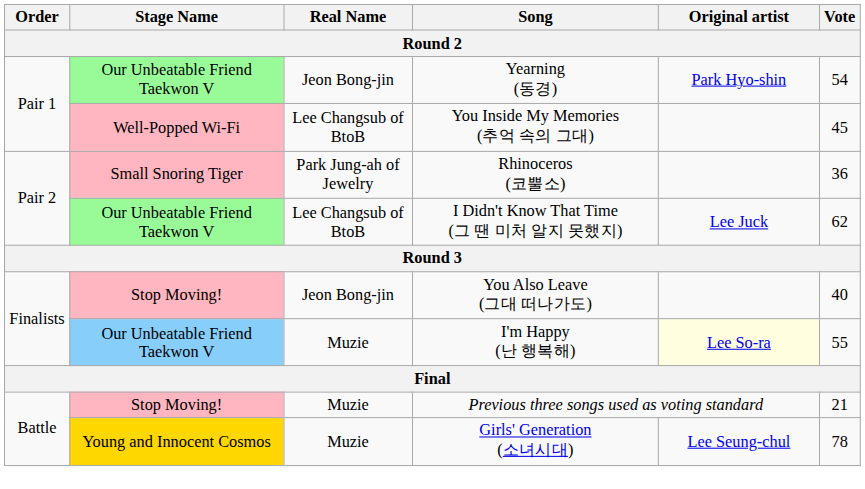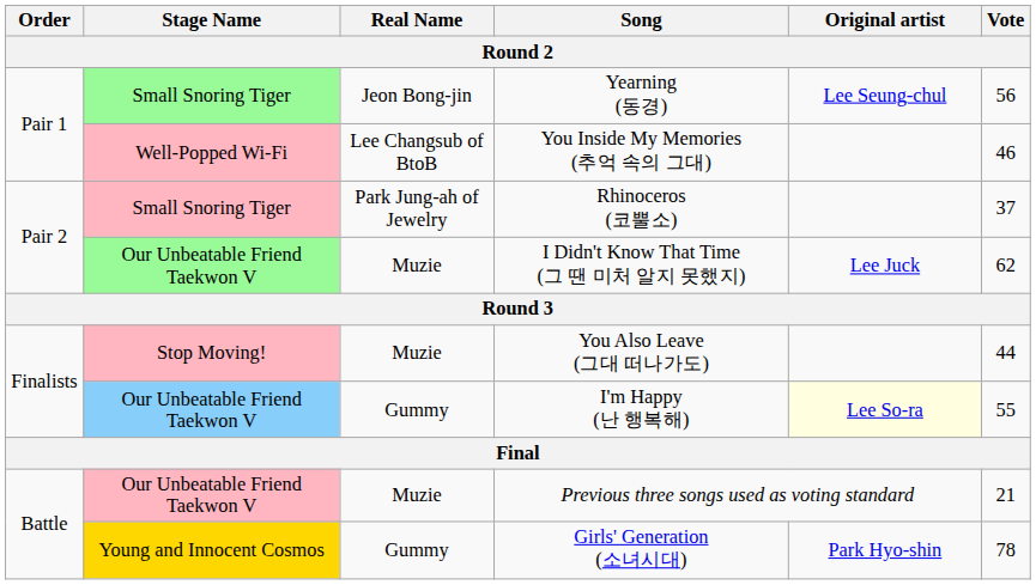Yearning (동경) | Stage Name: Our Unbeatable Friend Taekwon V -> Small Snoring Tiger
Yearning (동경) | Original artist: Park Hyo-shin -> Lee Seung-chul
Yearning (동경) | Vote: 54 -> 56
You Inside My Memories (추억 속의 그대) | Vote: 45 -> 46
Rhinoceros (코뿔소) | Vote: 36 -> 37
I Didn't Know That Time (그 땐 미처 알지 못했지) | Real Name: Lee Changsub of BtoB -> Muzie
You Also Leave (그대 떠나가도) | Real Name: Jeon Bong-jin -> Muzie
You Also Leave (그대 떠나가도) | Vote: 40 -> 44
I'm Happy (난 행복해) | Real Name: Muzie -> Gummy
Previous three songs used as voting standard | Stage Name: Stop Moving! -> Our Unbeatable Friend Taekwon V
Girls' Generation (소녀시대) | Real Name: Muzie -> Gummy
Girls' Generation (소녀시대) | Original artist: Lee Seung-chul -> Park Hyo-shin
